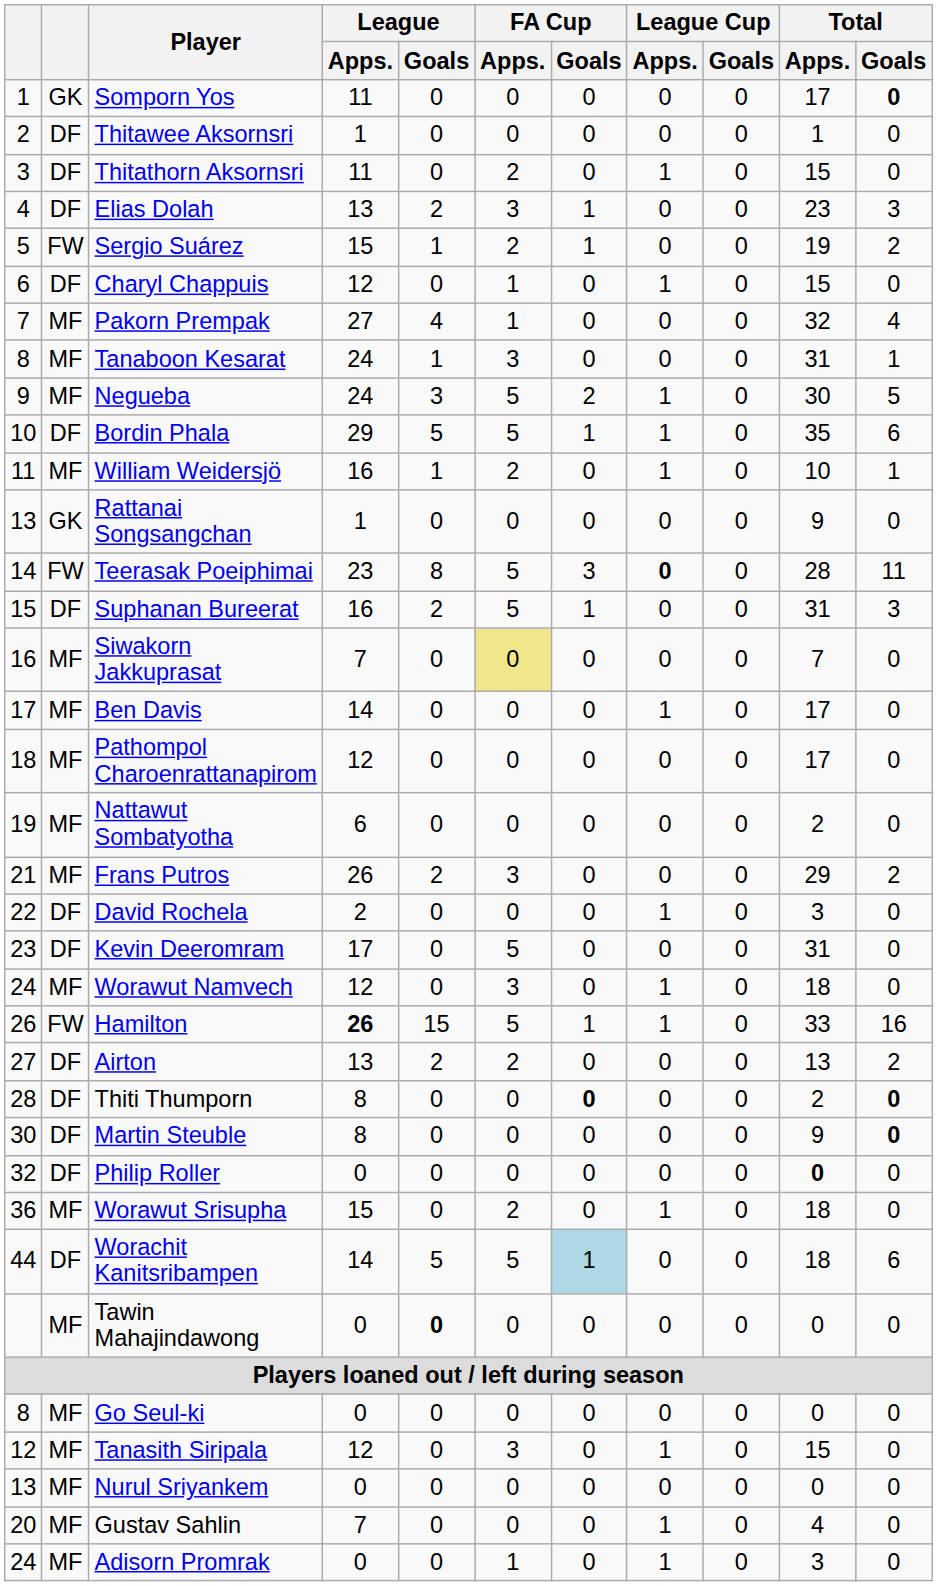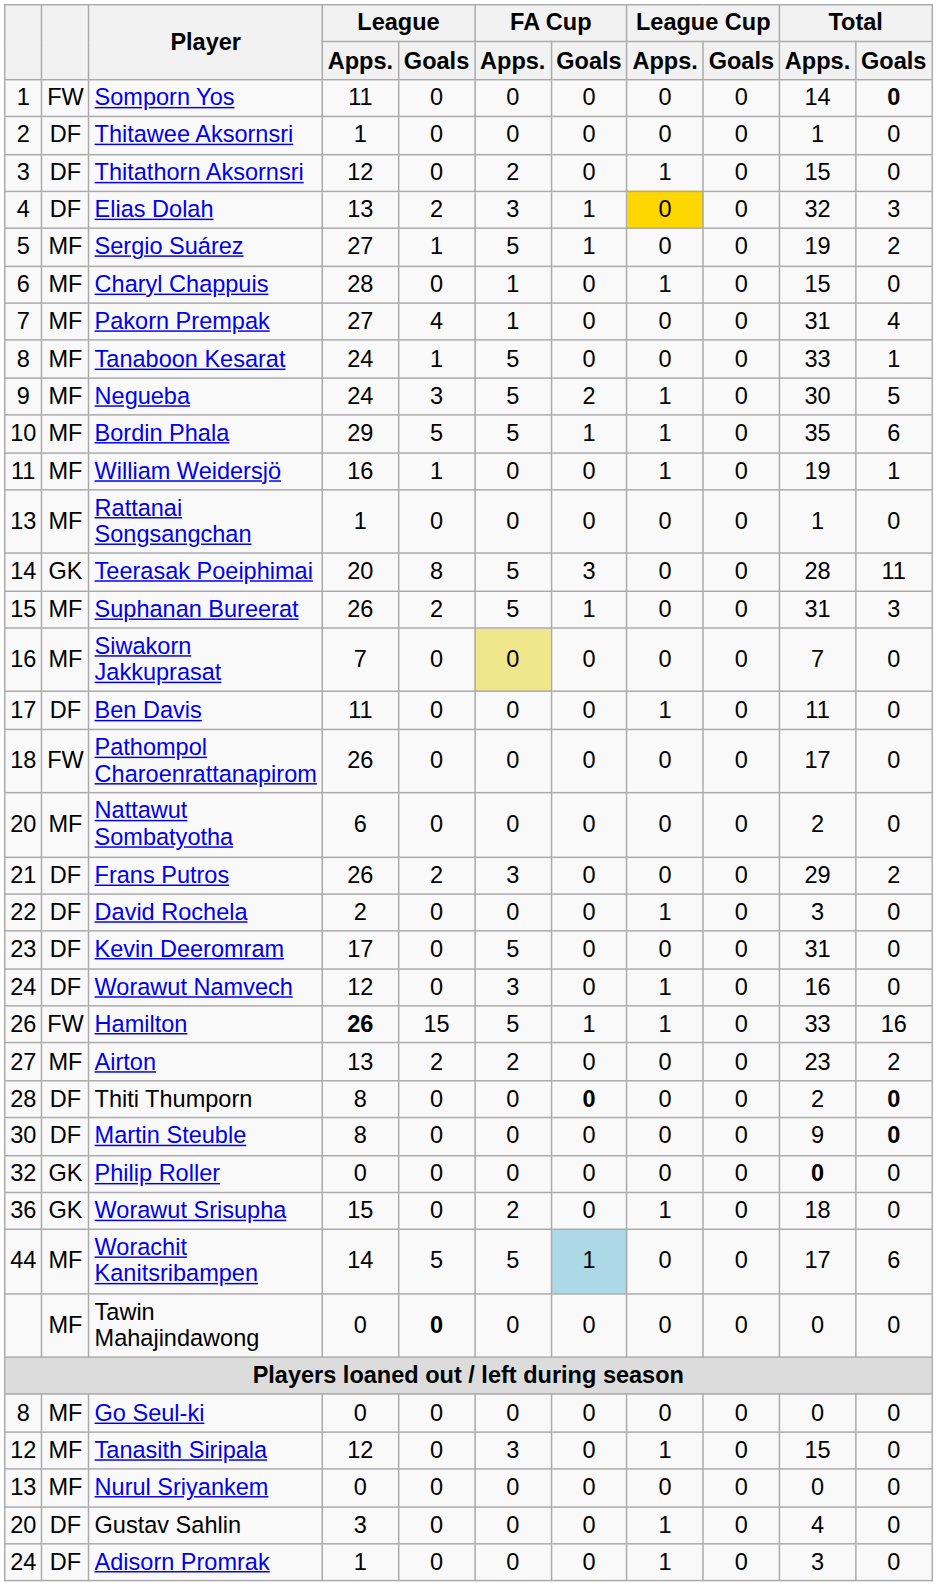Somporn Yos | column 2: GK -> FW
Somporn Yos | Total / Apps.: 17 -> 14
Thitathorn Aksornsri | League / Apps.: 11 -> 12
Elias Dolah | League Cup / Apps.: no background -> gold background
Elias Dolah | Total / Apps.: 23 -> 32
Sergio Suárez | column 2: FW -> MF
Sergio Suárez | League / Apps.: 15 -> 27
Sergio Suárez | FA Cup / Apps.: 2 -> 5
Charyl Chappuis | column 2: DF -> MF
Charyl Chappuis | League / Apps.: 12 -> 28
Pakorn Prempak | Total / Apps.: 32 -> 31
Tanaboon Kesarat | FA Cup / Apps.: 3 -> 5
Tanaboon Kesarat | Total / Apps.: 31 -> 33
Bordin Phala | column 2: DF -> MF
William Weidersjö | FA Cup / Apps.: 2 -> 0
William Weidersjö | Total / Apps.: 10 -> 19
Rattanai Songsangchan | column 2: GK -> MF
Rattanai Songsangchan | Total / Apps.: 9 -> 1
Teerasak Poeiphimai | column 2: FW -> GK
Teerasak Poeiphimai | League / Apps.: 23 -> 20
Teerasak Poeiphimai | League Cup / Apps.: bold -> normal
Suphanan Bureerat | column 2: DF -> MF
Suphanan Bureerat | League / Apps.: 16 -> 26
Ben Davis | column 2: MF -> DF
Ben Davis | League / Apps.: 14 -> 11
Ben Davis | Total / Apps.: 17 -> 11
Pathompol Charoenrattanapirom | column 2: MF -> FW
Pathompol Charoenrattanapirom | League / Apps.: 12 -> 26
Nattawut Sombatyotha | column 1: 19 -> 20
Frans Putros | column 2: MF -> DF
Worawut Namvech | column 2: MF -> DF
Worawut Namvech | Total / Apps.: 18 -> 16
Airton | column 2: DF -> MF
Airton | Total / Apps.: 13 -> 23
Philip Roller | column 2: DF -> GK
Worawut Srisupha | column 2: MF -> GK
Worachit Kanitsribampen | column 2: DF -> MF
Worachit Kanitsribampen | Total / Apps.: 18 -> 17
Gustav Sahlin | column 2: MF -> DF
Gustav Sahlin | League / Apps.: 7 -> 3
Adisorn Promrak | column 2: MF -> DF
Adisorn Promrak | League / Apps.: 0 -> 1
Adisorn Promrak | FA Cup / Apps.: 1 -> 0
